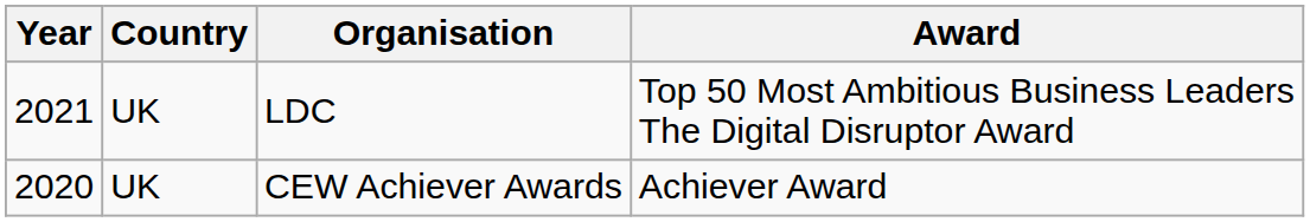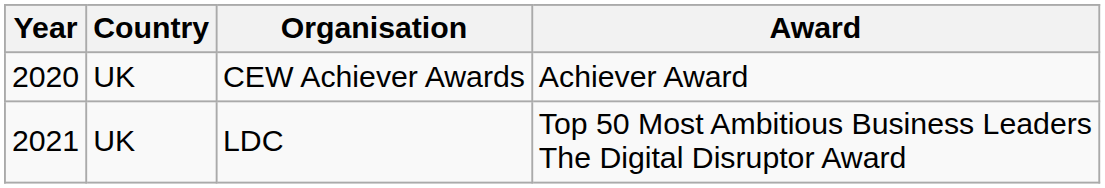rows swapped: CEW Achiever Awards <-> LDC
